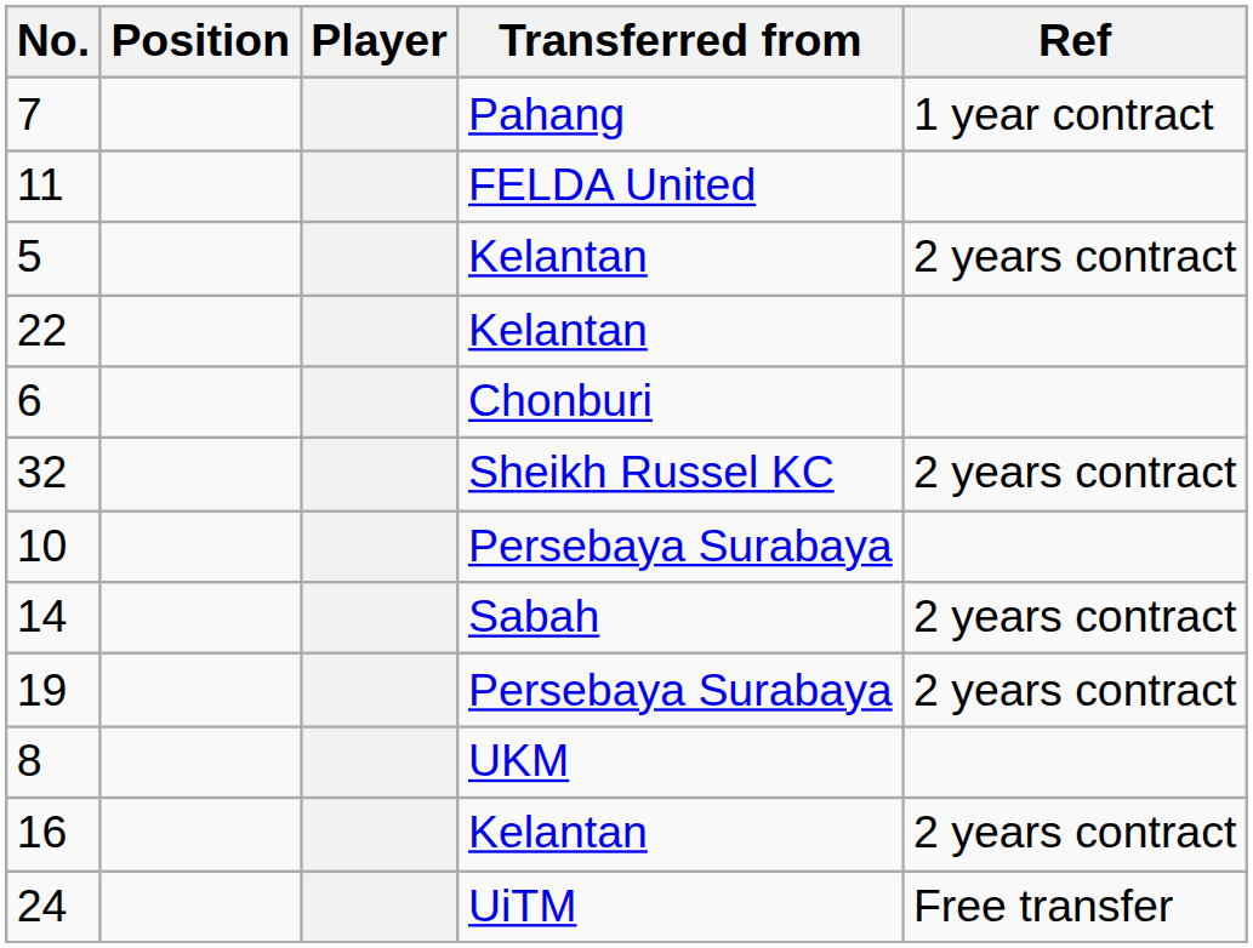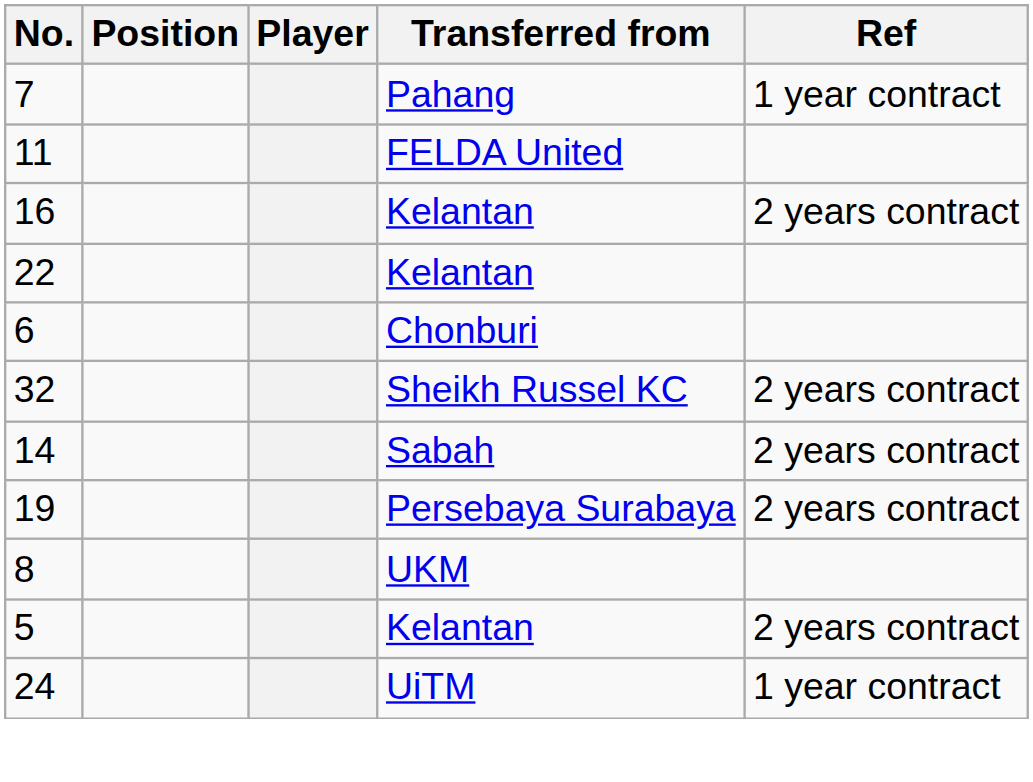rows swapped: 5 <-> 16
- row: 10 | Persebaya Surabaya
24 | Ref: Free transfer -> 1 year contract
